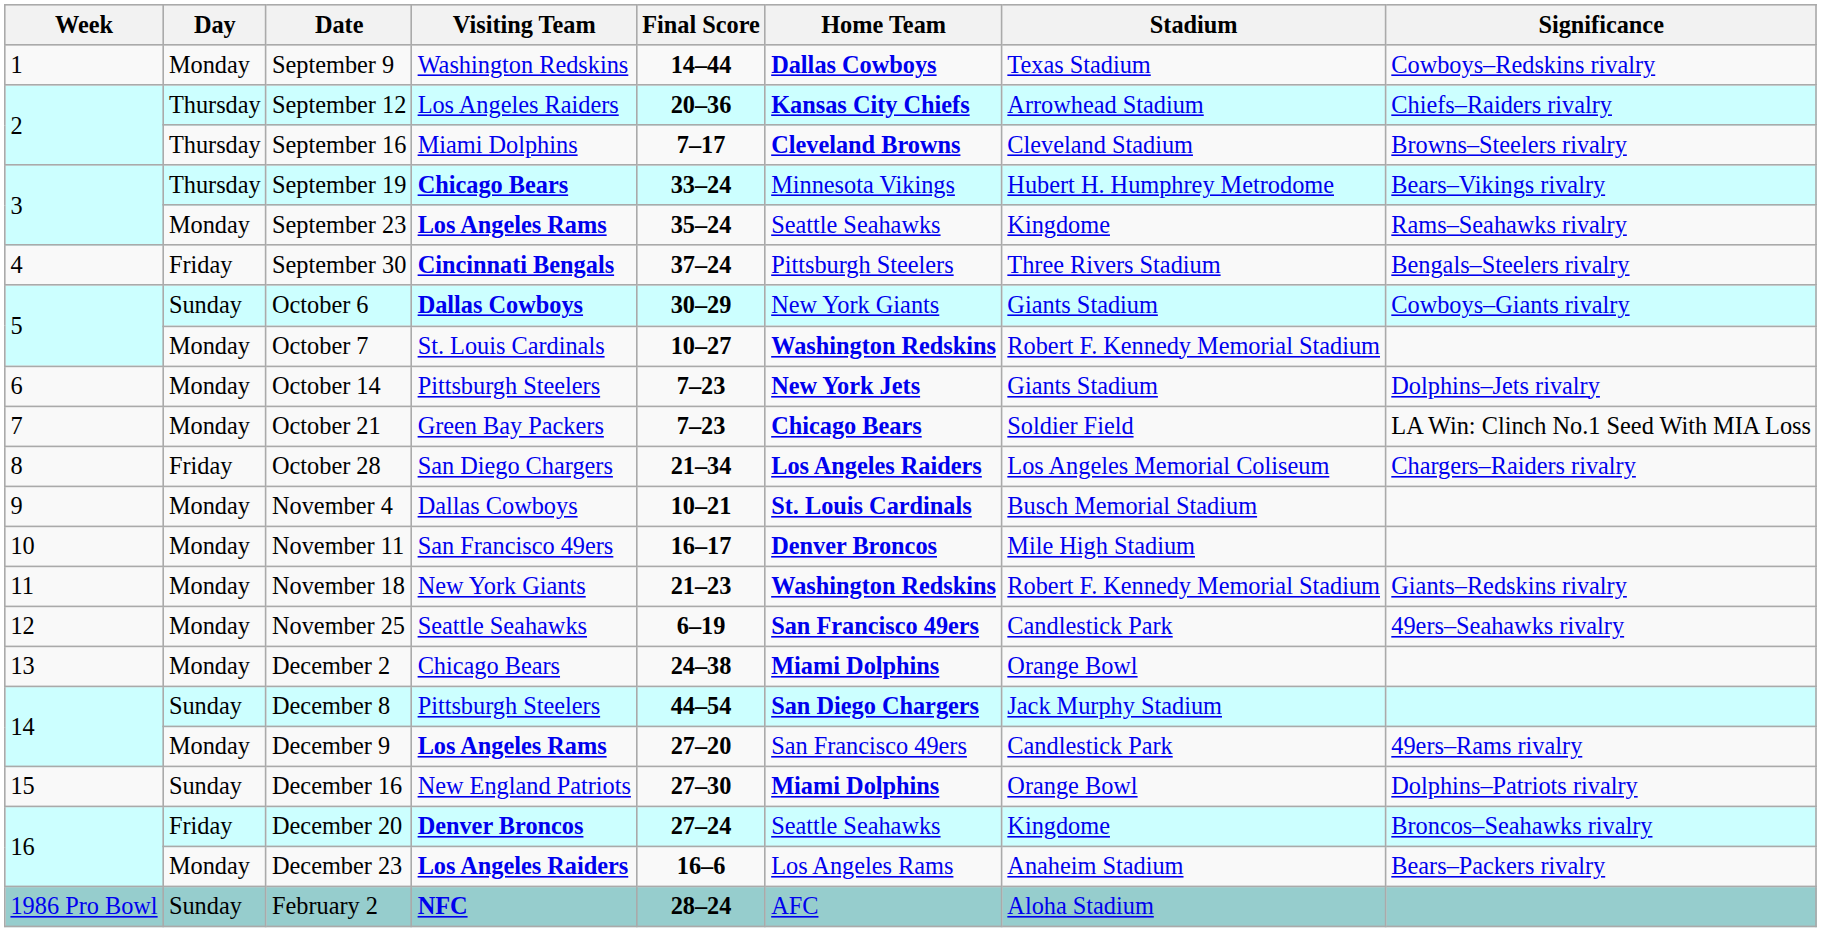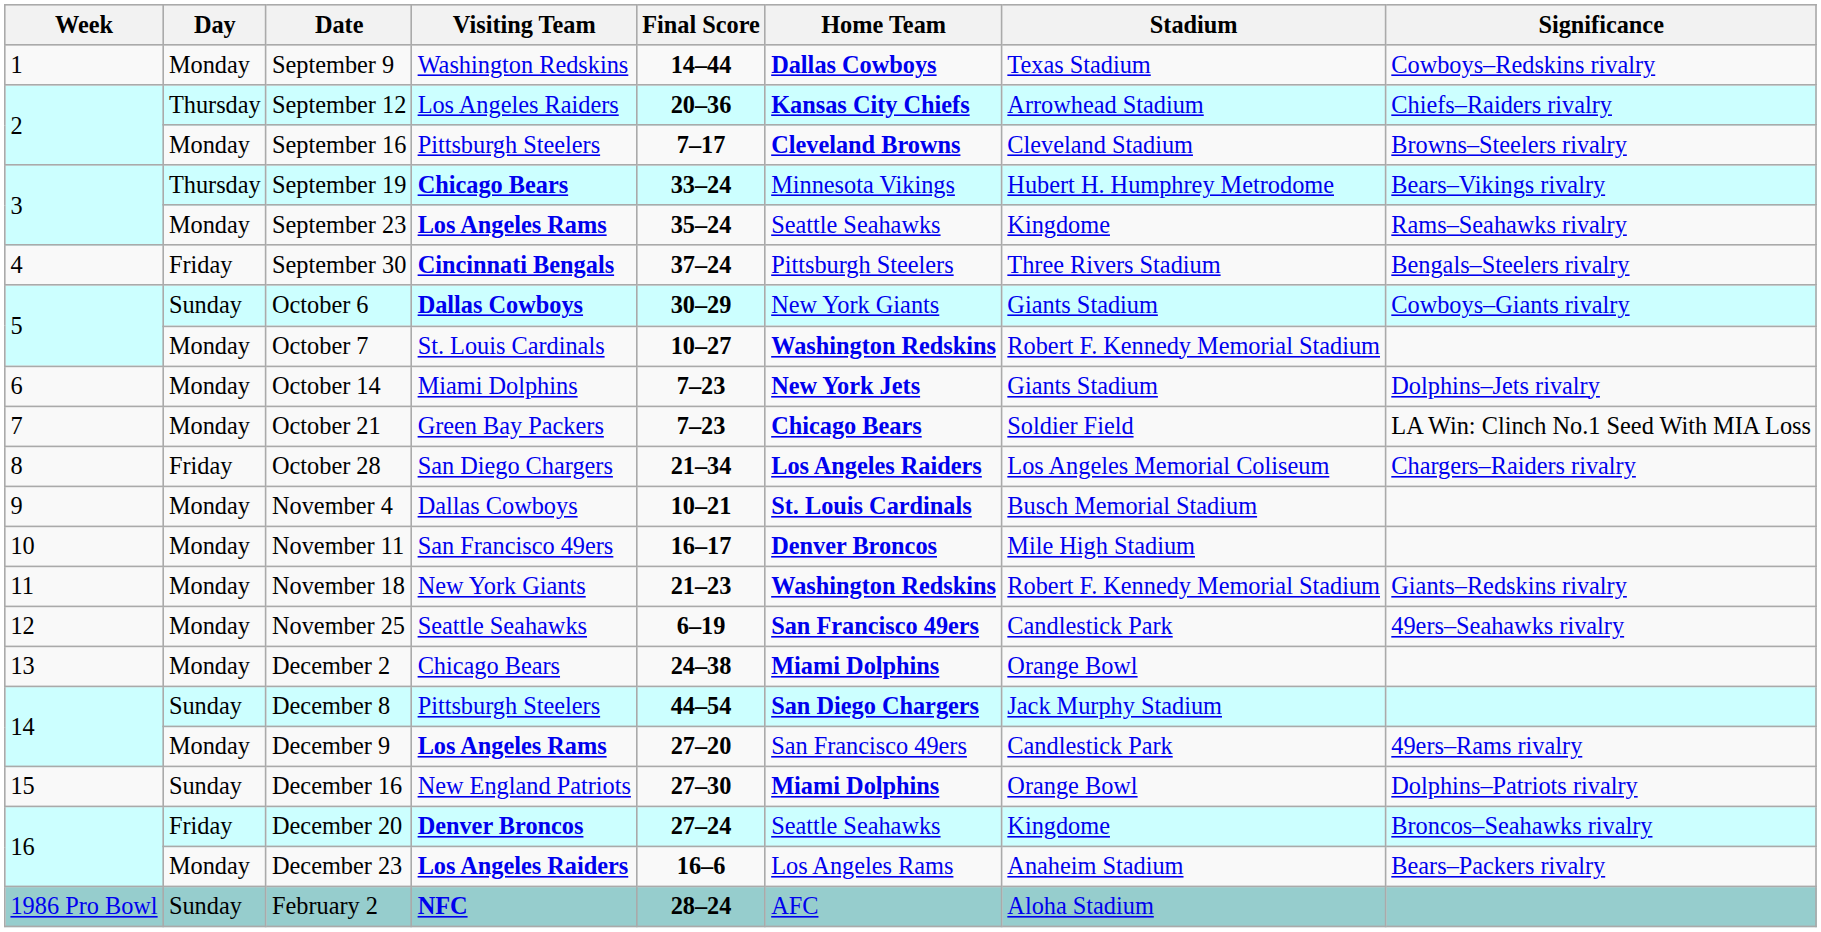September 16 | Day: Thursday -> Monday
September 16 | Visiting Team: Miami Dolphins -> Pittsburgh Steelers
October 14 | Visiting Team: Pittsburgh Steelers -> Miami Dolphins
